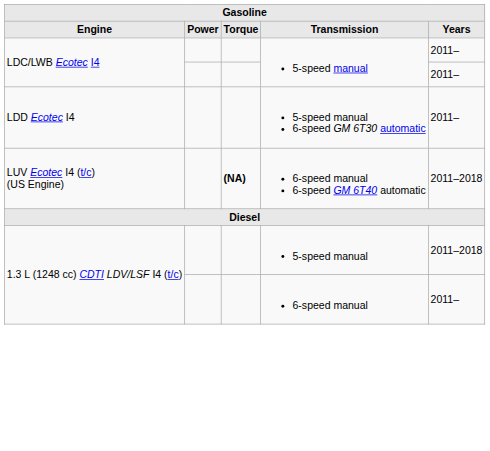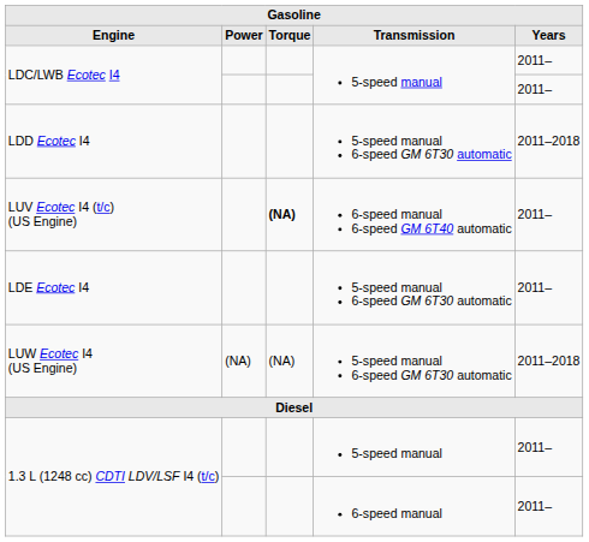LDD Ecotec I4 | Years: 2011– -> 2011–2018
LUV Ecotec I4 (t/c) (US Engine) | Years: 2011–2018 -> 2011–
+ row: LDE Ecotec I4 | 5-speed manual 6-speed GM 6T30 automatic | 2011–
+ row: LUW Ecotec I4 (US Engine) | (NA) | (NA) | 5-speed manual 6-speed GM 6T30 automatic | 2011–2018
1.3 L (1248 cc) CDTI LDV/LSF I4 (t/c) / 5-speed manual | Years: 2011–2018 -> 2011–
